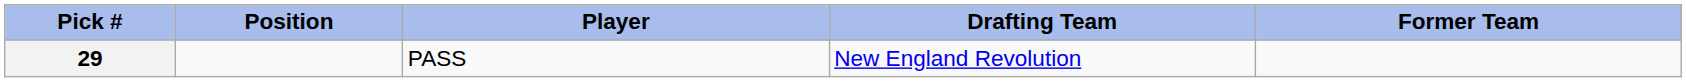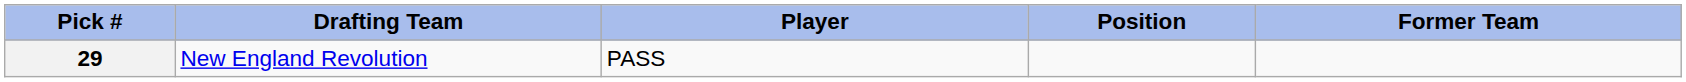columns swapped: Drafting Team <-> Position
